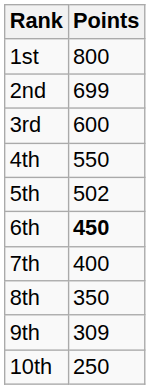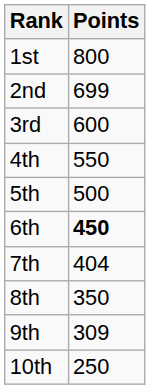5th | Points: 502 -> 500
7th | Points: 400 -> 404
